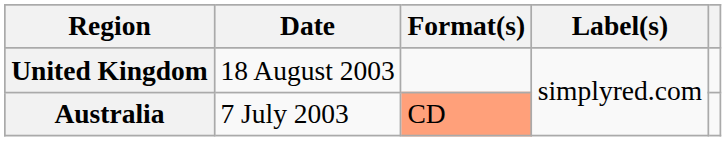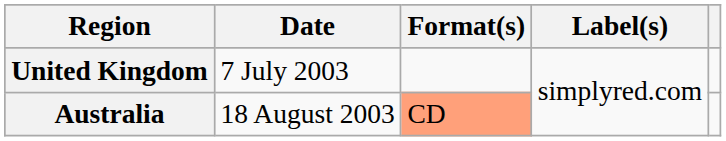United Kingdom | Date: 18 August 2003 -> 7 July 2003
Australia | Date: 7 July 2003 -> 18 August 2003
